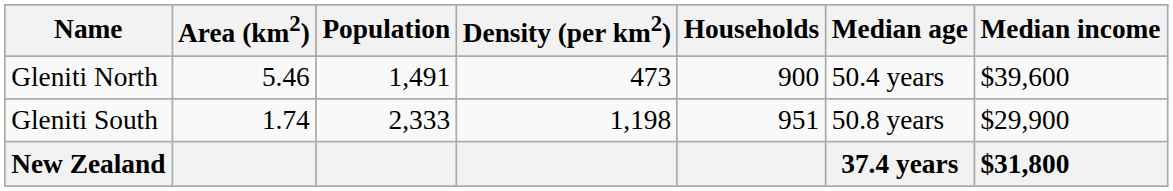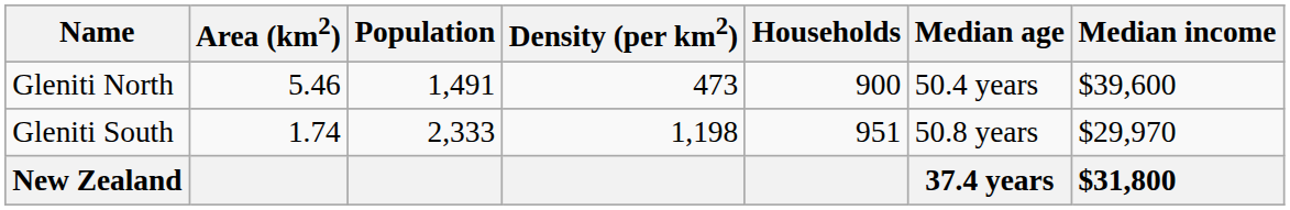Gleniti South | Median income: $29,900 -> $29,970
